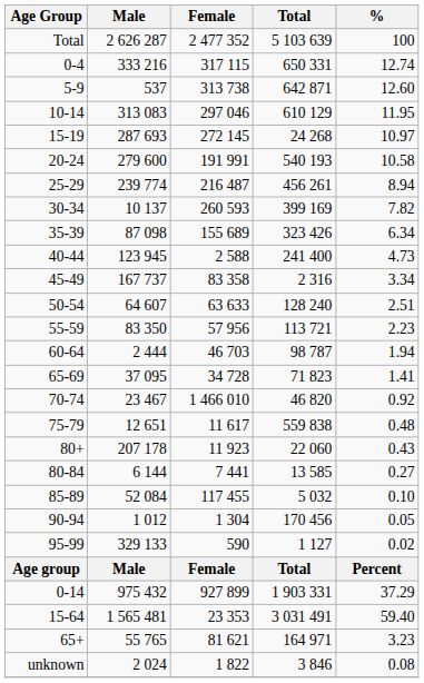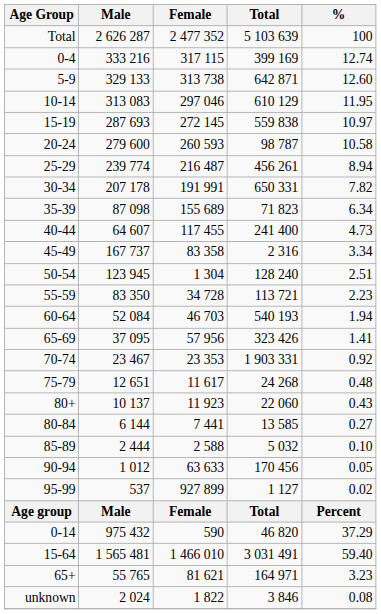0-4 | Total: 650 331 -> 399 169
5-9 | Male: 537 -> 329 133
15-19 | Total: 24 268 -> 559 838
20-24 | Female: 191 991 -> 260 593
20-24 | Total: 540 193 -> 98 787
30-34 | Male: 10 137 -> 207 178
30-34 | Female: 260 593 -> 191 991
30-34 | Total: 399 169 -> 650 331
35-39 | Total: 323 426 -> 71 823
40-44 | Male: 123 945 -> 64 607
40-44 | Female: 2 588 -> 117 455
50-54 | Male: 64 607 -> 123 945
50-54 | Female: 63 633 -> 1 304
55-59 | Female: 57 956 -> 34 728
60-64 | Male: 2 444 -> 52 084
60-64 | Total: 98 787 -> 540 193
65-69 | Female: 34 728 -> 57 956
65-69 | Total: 71 823 -> 323 426
70-74 | Female: 1 466 010 -> 23 353
70-74 | Total: 46 820 -> 1 903 331
75-79 | Total: 559 838 -> 24 268
80+ | Male: 207 178 -> 10 137
85-89 | Male: 52 084 -> 2 444
85-89 | Female: 117 455 -> 2 588
90-94 | Female: 1 304 -> 63 633
95-99 | Male: 329 133 -> 537
95-99 | Female: 590 -> 927 899
0-14 | Female: 927 899 -> 590
0-14 | Total: 1 903 331 -> 46 820
15-64 | Female: 23 353 -> 1 466 010
